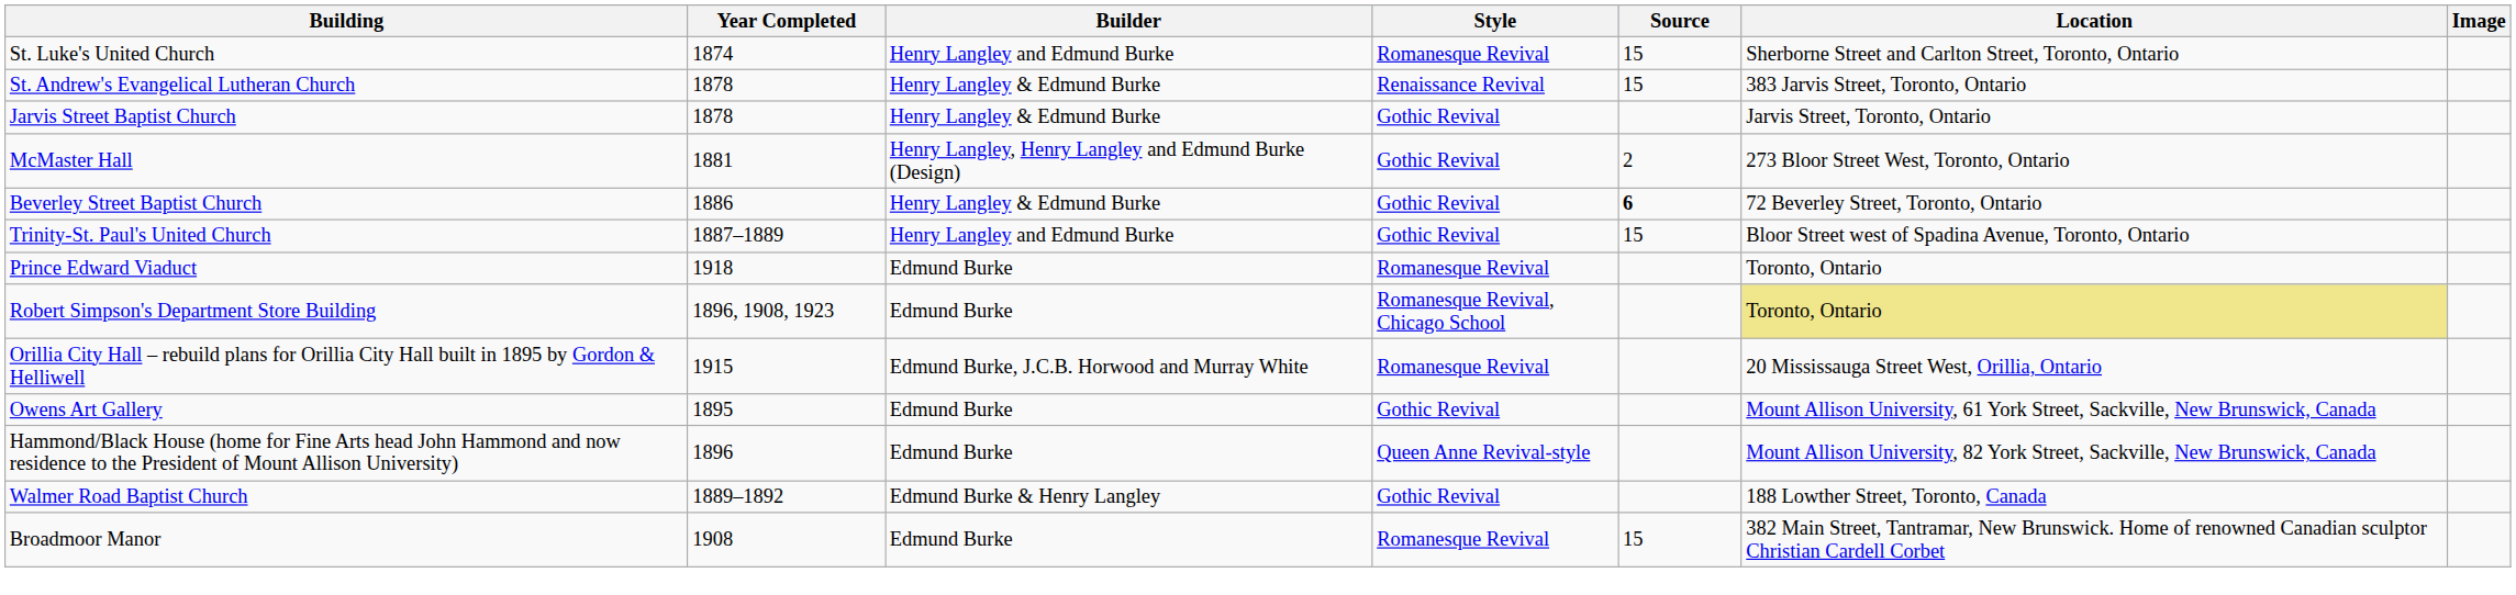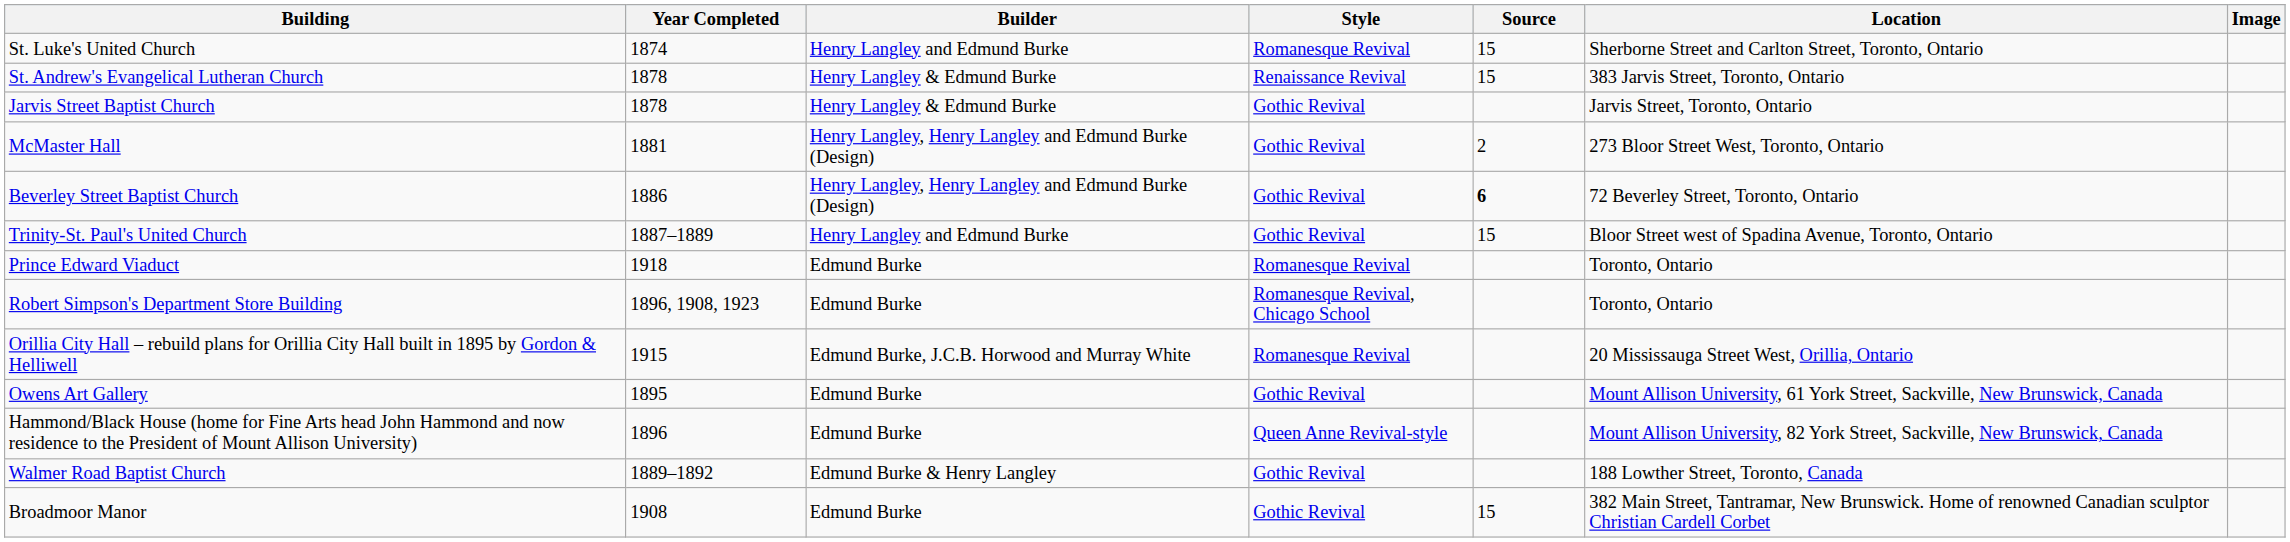Beverley Street Baptist Church | Builder: Henry Langley & Edmund Burke -> Henry Langley, Henry Langley and Edmund Burke (Design)
Robert Simpson's Department Store Building | Location: khaki background -> no background
Broadmoor Manor | Style: Romanesque Revival -> Gothic Revival
